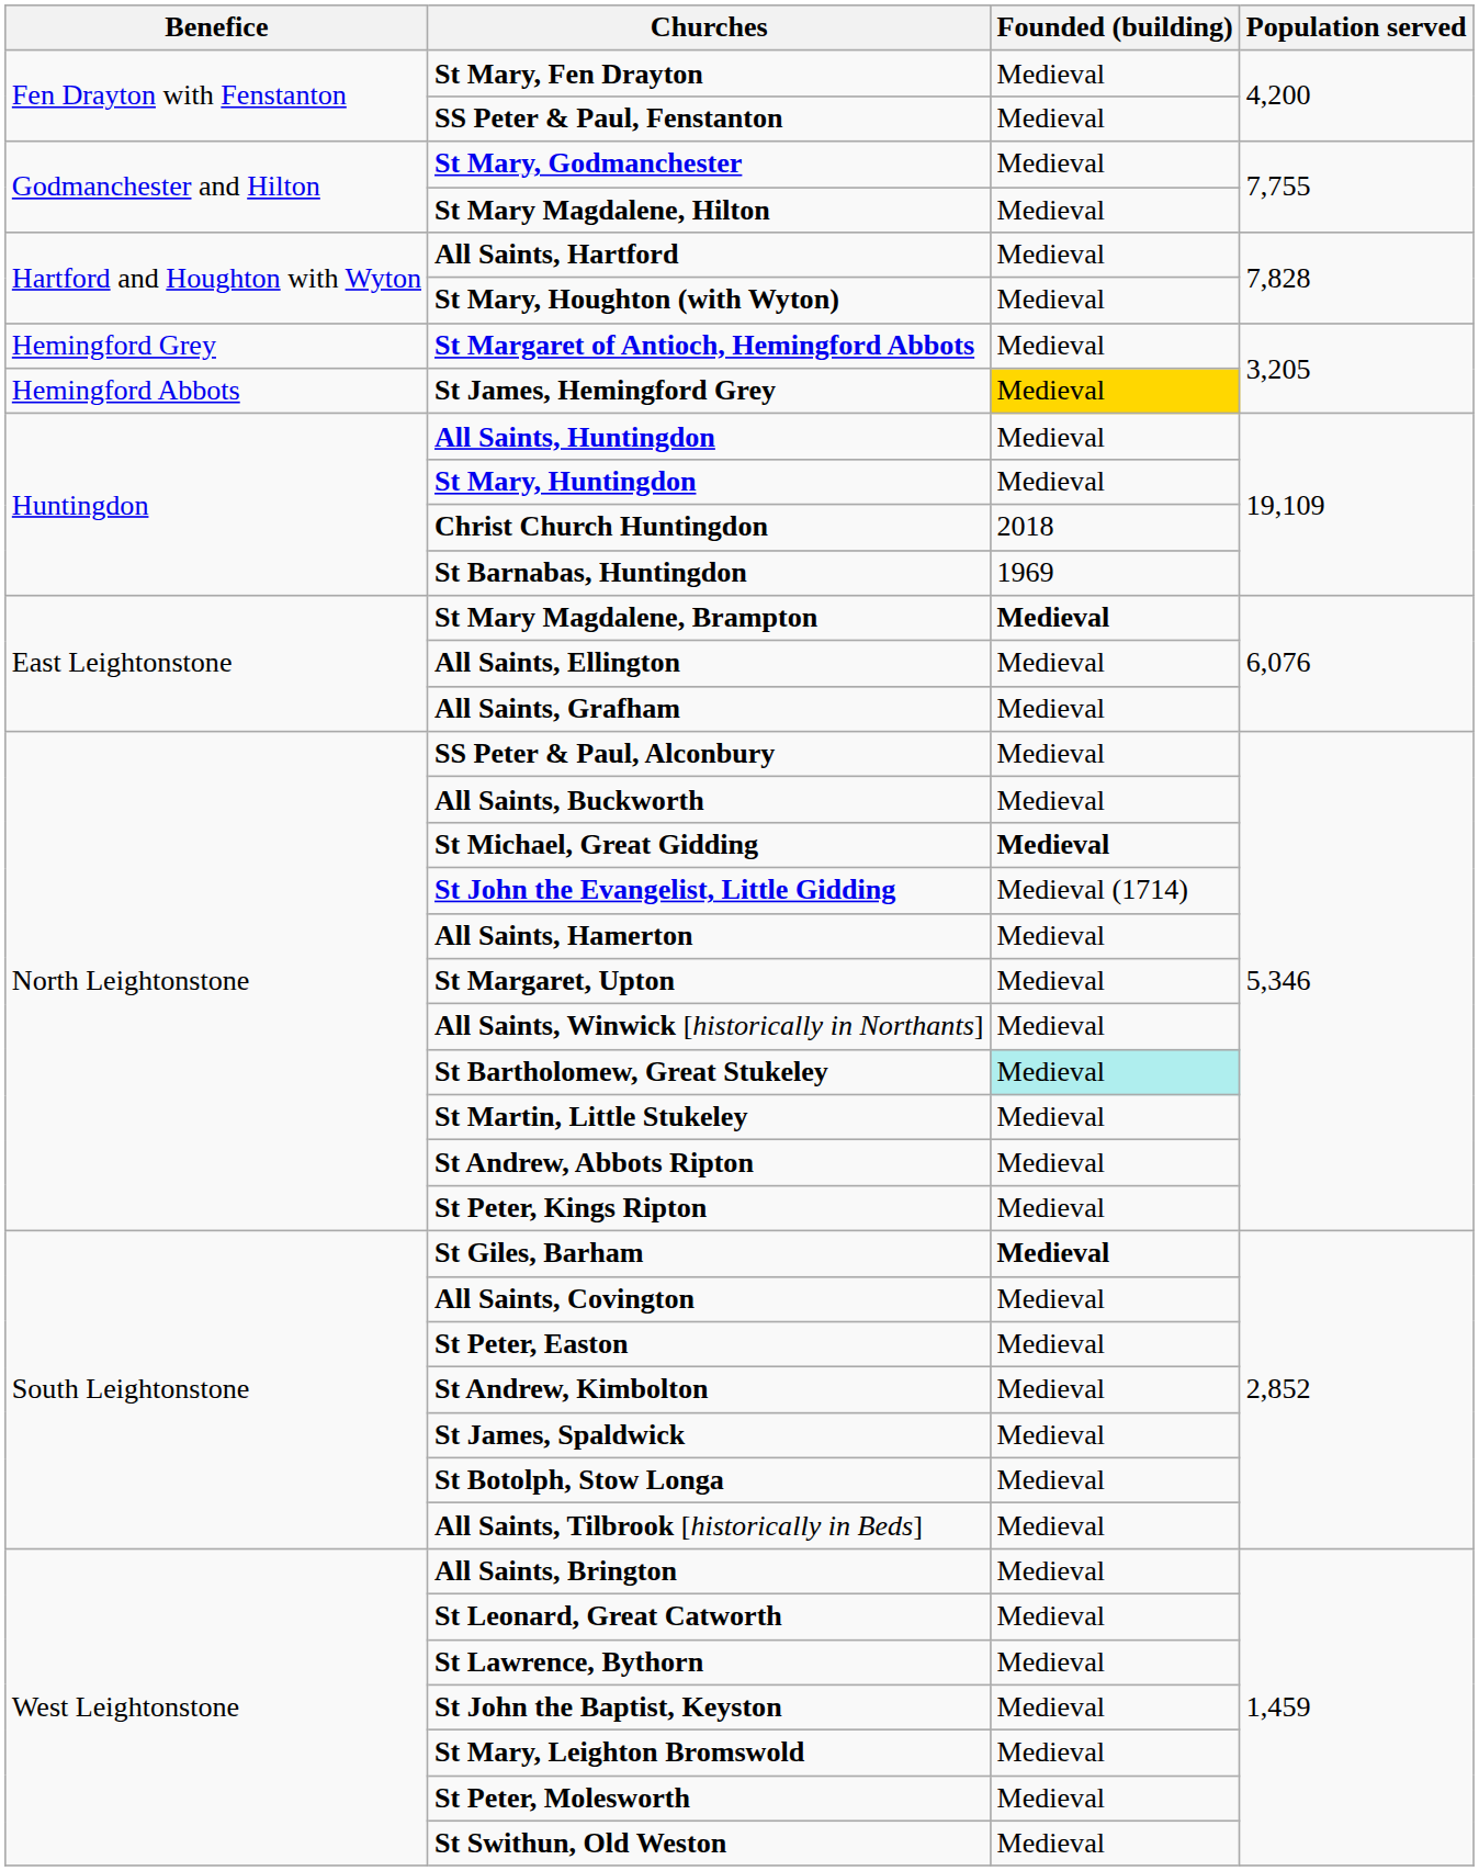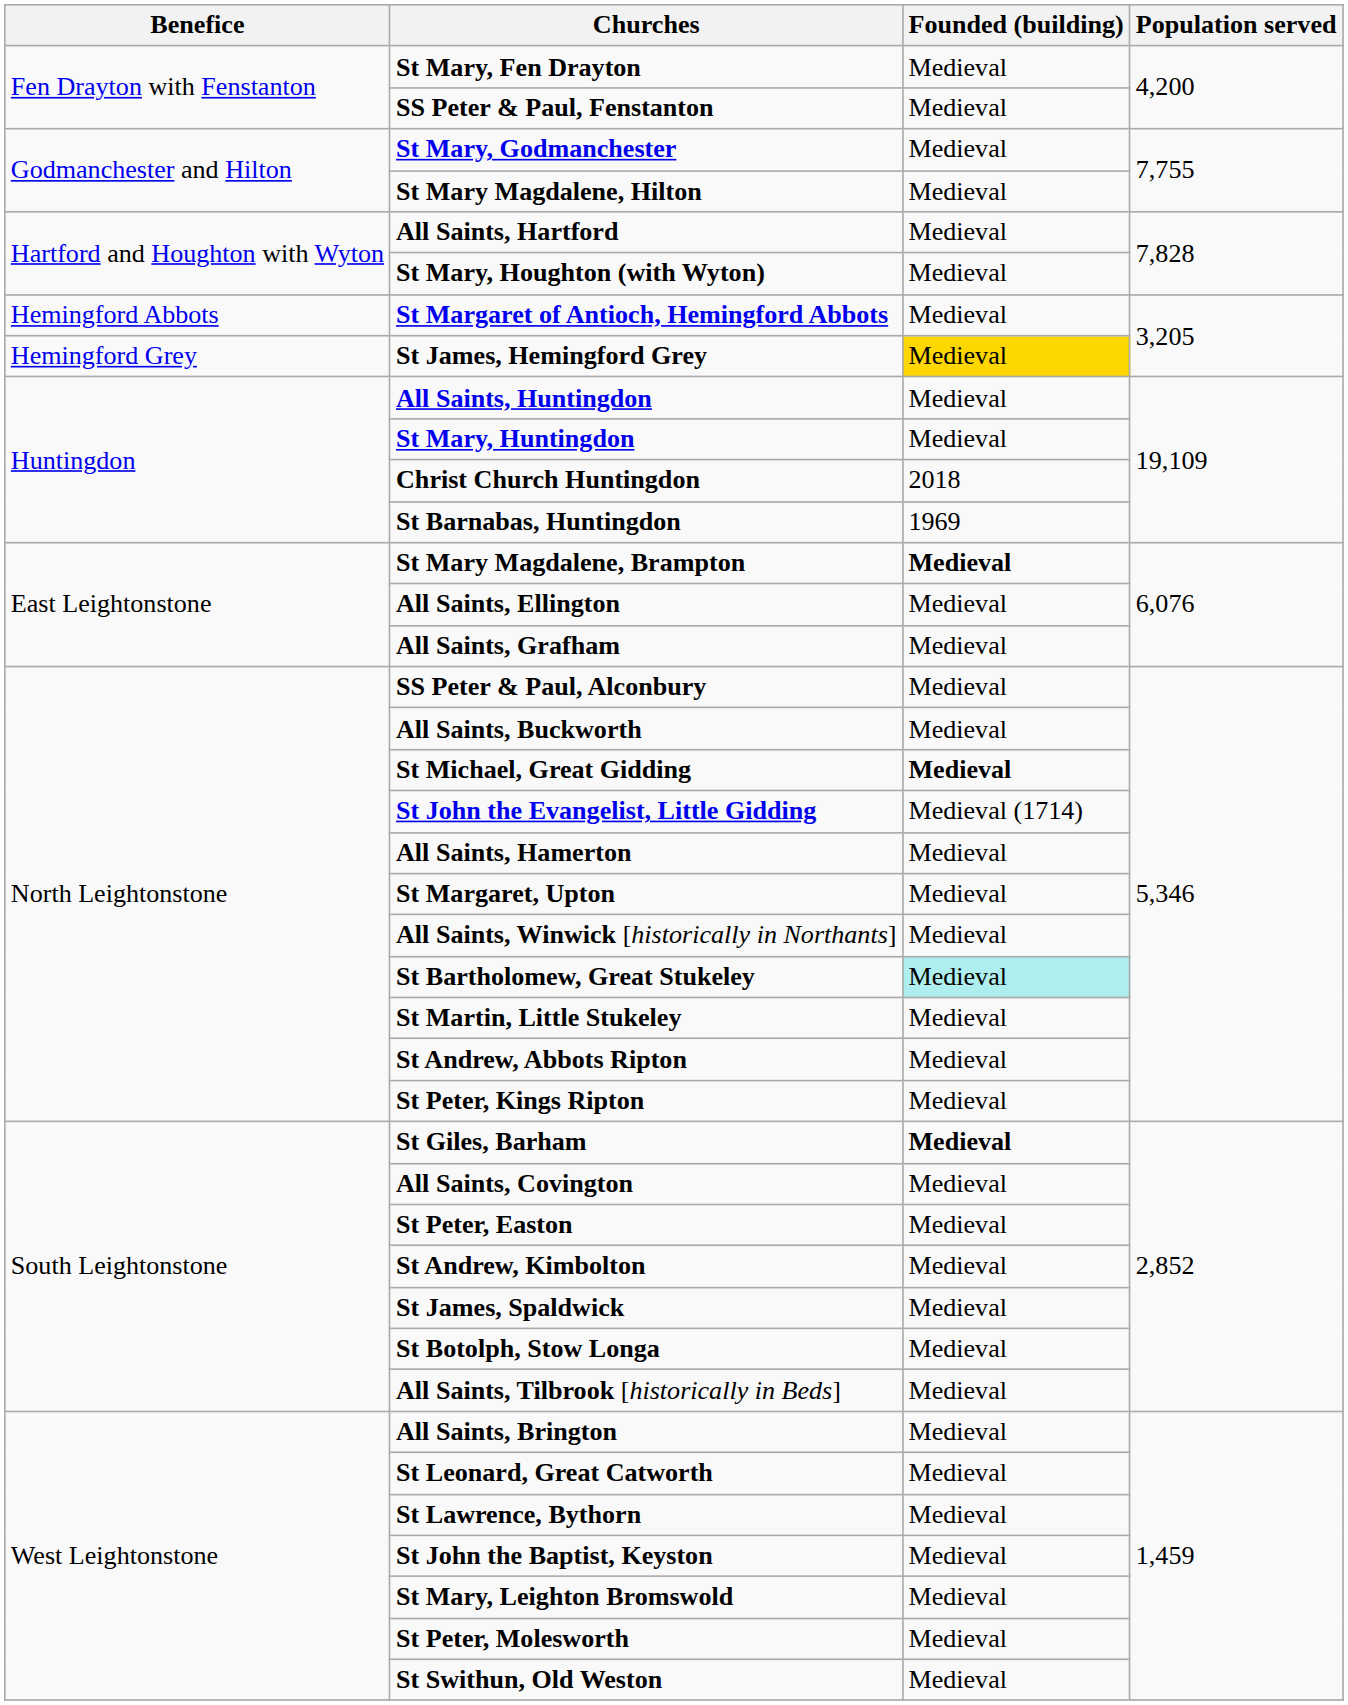St Margaret of Antioch, Hemingford Abbots | Benefice: Hemingford Grey -> Hemingford Abbots
St James, Hemingford Grey | Benefice: Hemingford Abbots -> Hemingford Grey
